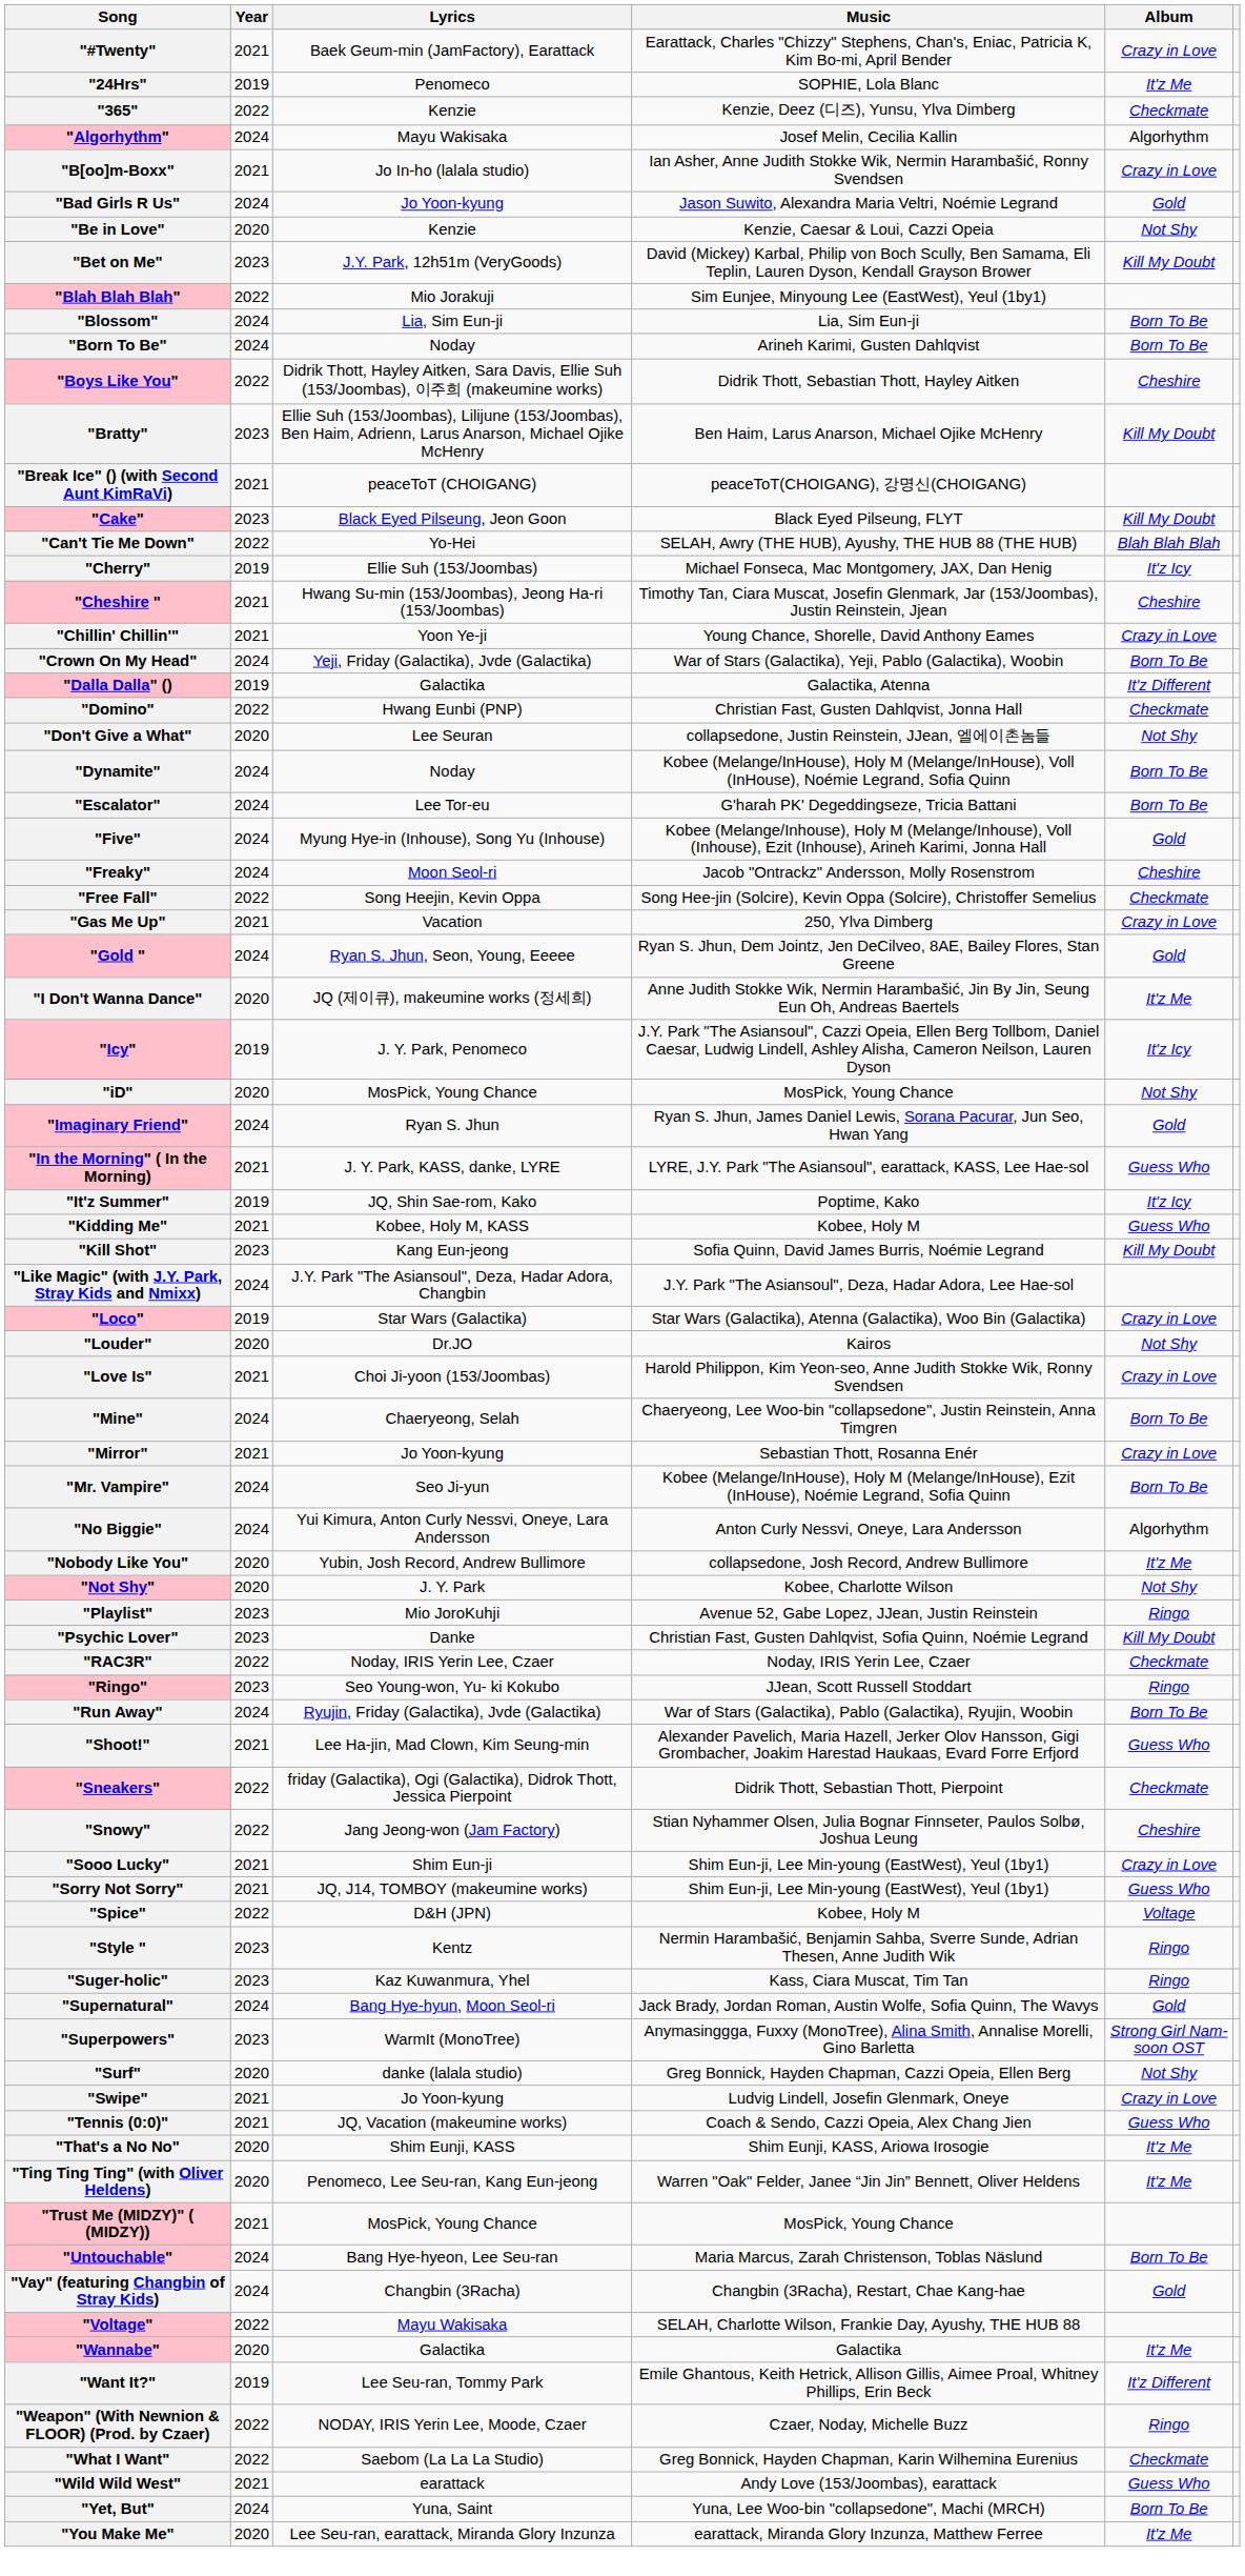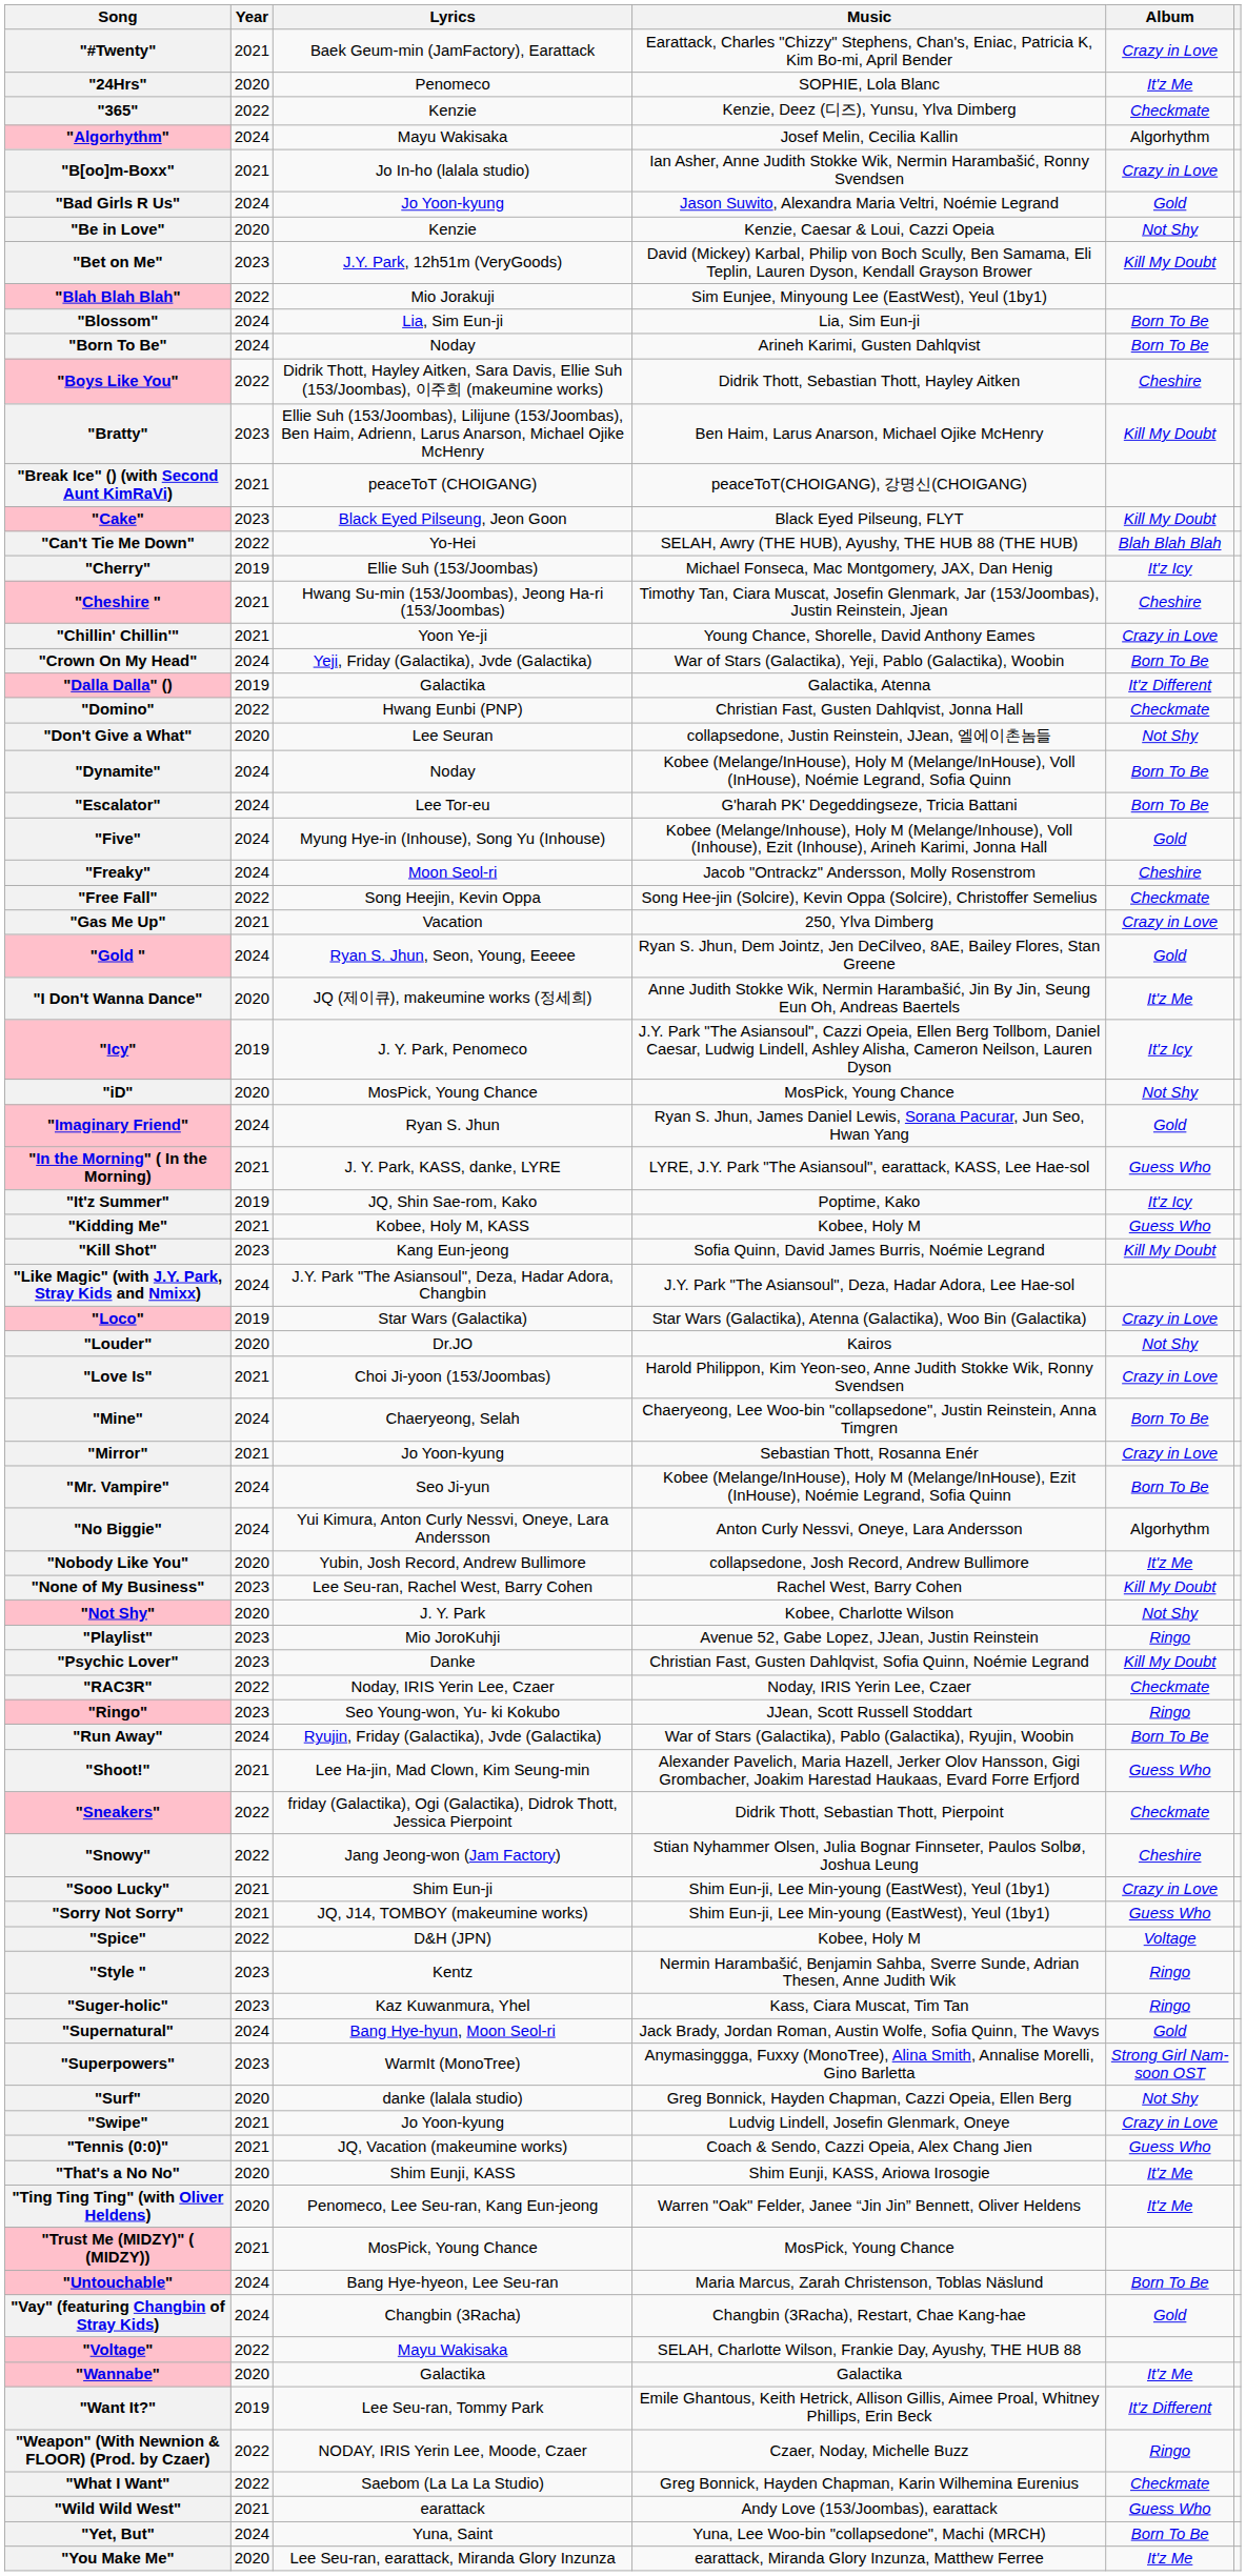"24Hrs" | Year: 2019 -> 2020
+ row: "None of My Business" | 2023 | Lee Seu-ran, Rachel West, Barry Cohen | Rachel West, Barry Cohen | Kill My Doubt
